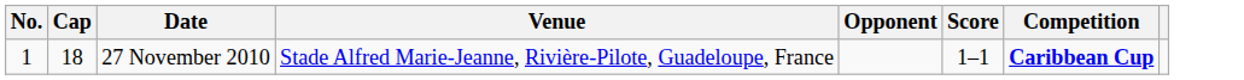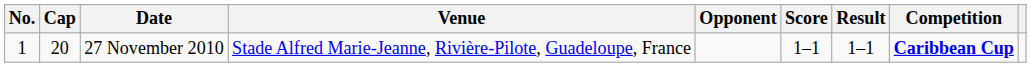+ column: Result | 1–1
27 November 2010 | Cap: 18 -> 20
